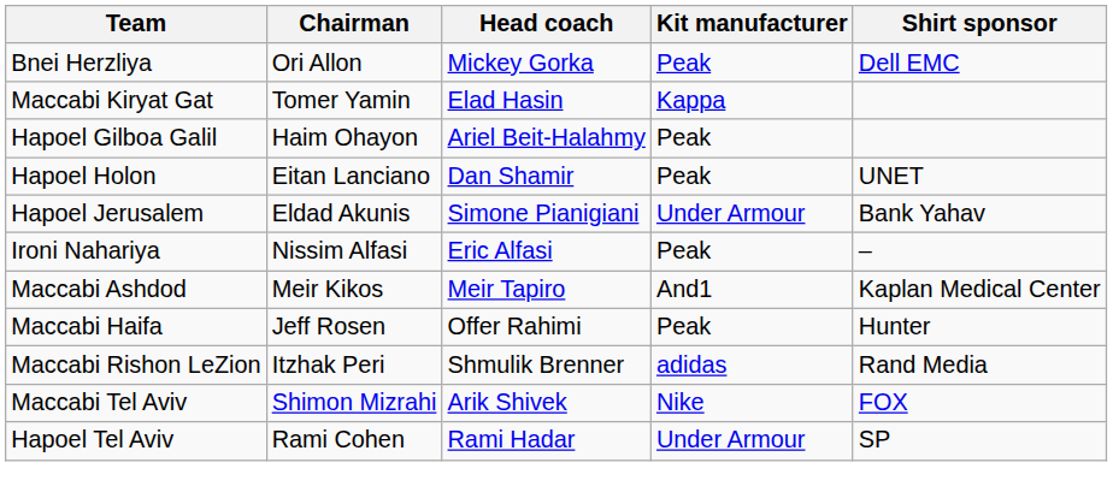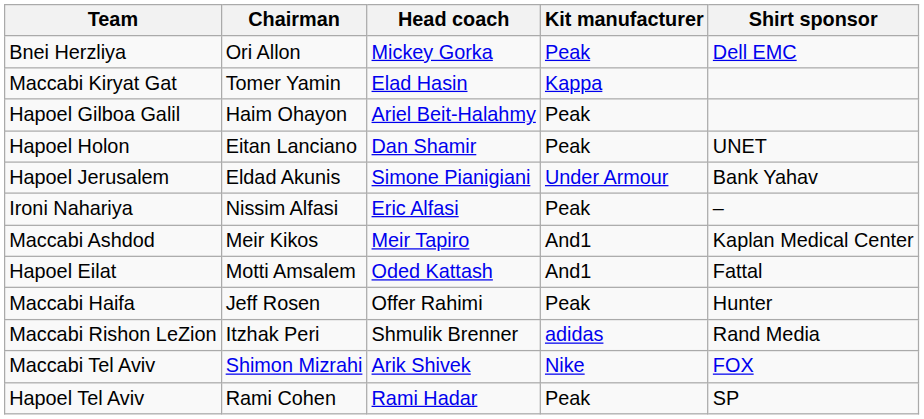+ row: Hapoel Eilat | Motti Amsalem | Oded Kattash | And1 | Fattal
Hapoel Tel Aviv | Kit manufacturer: Under Armour -> Peak
